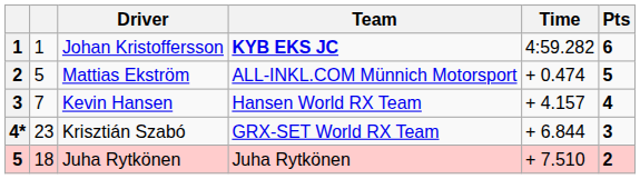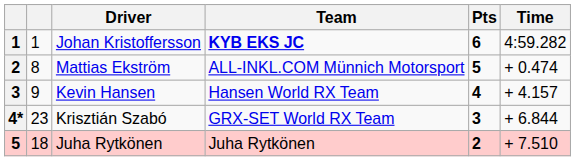columns swapped: Time <-> Pts
Mattias Ekström | column 2: 5 -> 8
Kevin Hansen | column 2: 7 -> 9
